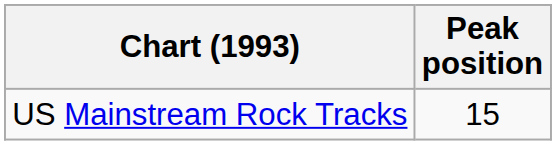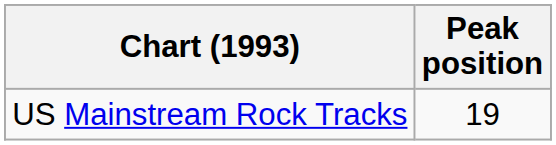US Mainstream Rock Tracks | Peak position: 15 -> 19
